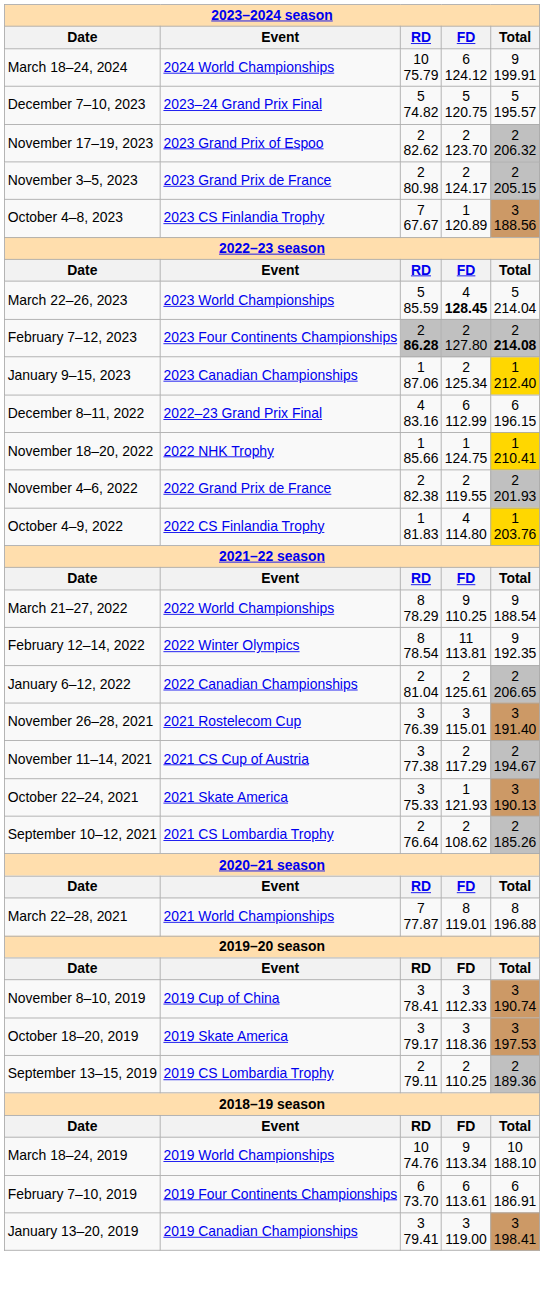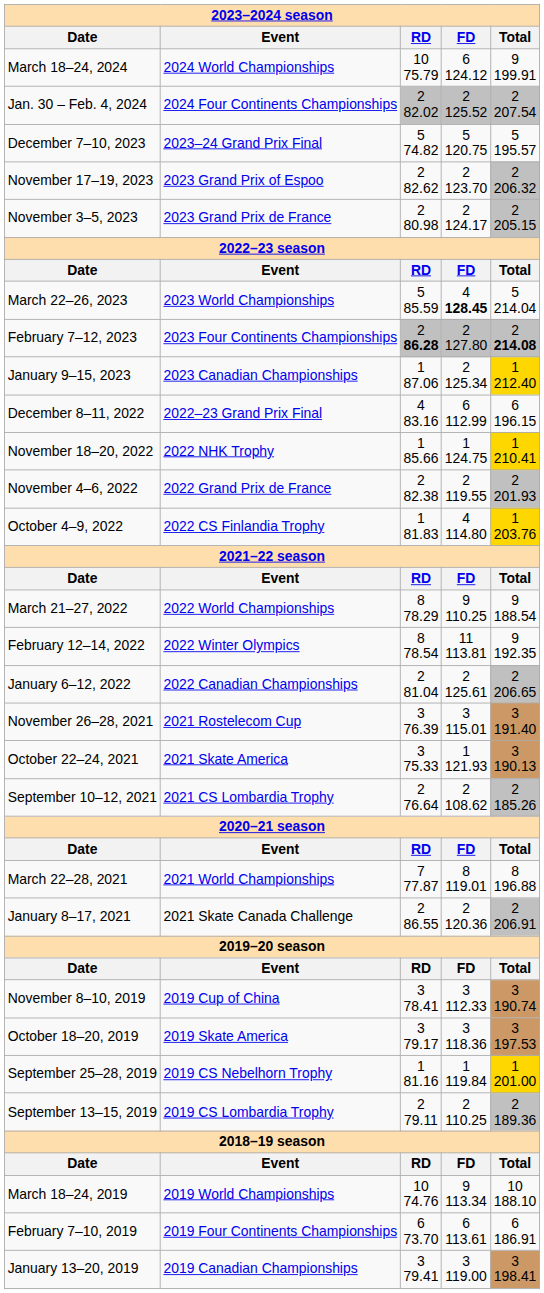+ row: Jan. 30 – Feb. 4, 2024 | 2024 Four Continents Championships | 2 82.02 | 2 125.52 | 2 207.54
- row: October 4–8, 2023 | 2023 CS Finlandia Trophy | 7 67.67 | 1 120.89 | 3 188.56
- row: November 11–14, 2021 | 2021 CS Cup of Austria | 3 77.38 | 2 117.29 | 2 194.67
+ row: January 8–17, 2021 | 2021 Skate Canada Challenge | 2 86.55 | 2 120.36 | 2 206.91
+ row: September 25–28, 2019 | 2019 CS Nebelhorn Trophy | 1 81.16 | 1 119.84 | 1 201.00
